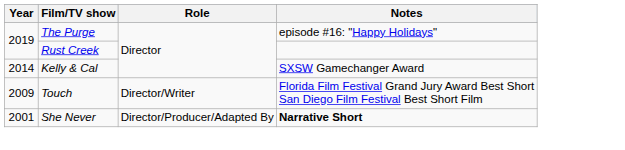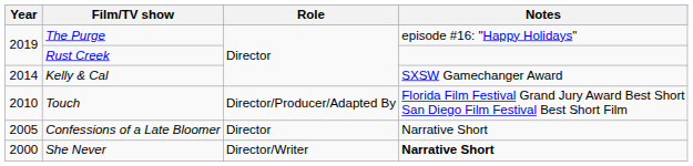Touch | Year: 2009 -> 2010
Touch | Role: Director/Writer -> Director/Producer/Adapted By
+ row: 2005 | Confessions of a Late Bloomer | Director | Narrative Short
She Never | Year: 2001 -> 2000
She Never | Role: Director/Producer/Adapted By -> Director/Writer
